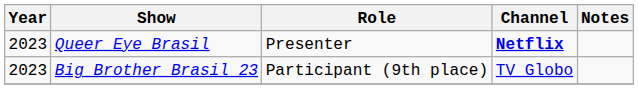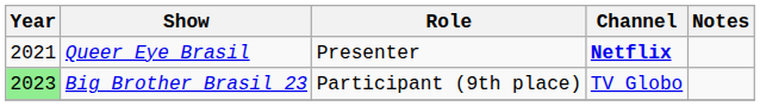Queer Eye Brasil | Year: 2023 -> 2021
Big Brother Brasil 23 | Year: no background -> lightgreen background
